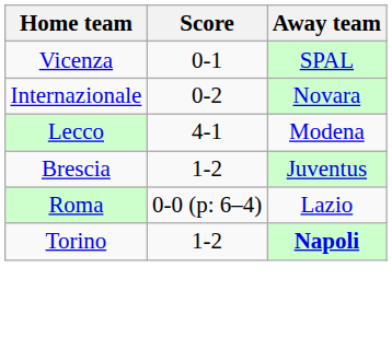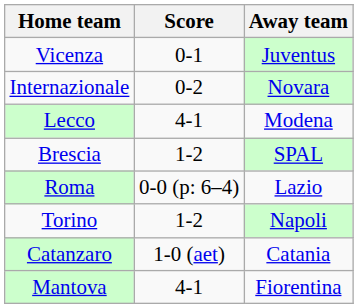Vicenza | Away team: SPAL -> Juventus
Brescia | Away team: Juventus -> SPAL
Torino | Away team: bold -> normal
+ row: Catanzaro | 1-0 (aet) | Catania
+ row: Mantova | 4-1 | Fiorentina
